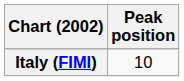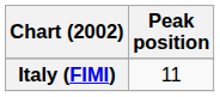Italy (FIMI) | Peak position: 10 -> 11
